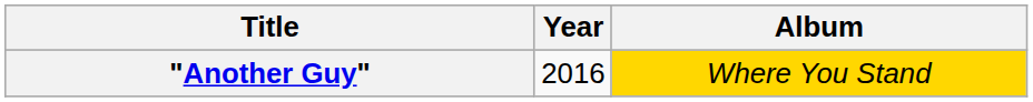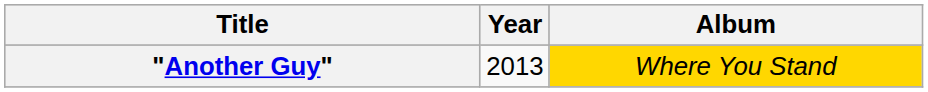"Another Guy" | Year: 2016 -> 2013
